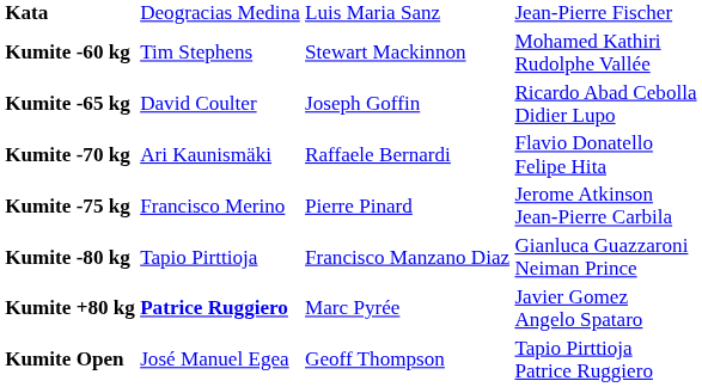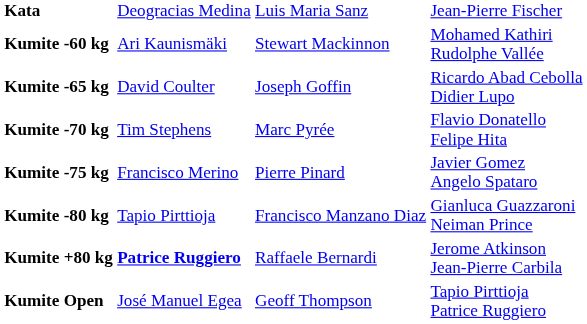Kumite -60 kg | column 2: Tim Stephens -> Ari Kaunismäki
Kumite -70 kg | column 2: Ari Kaunismäki -> Tim Stephens
Kumite -70 kg | column 3: Raffaele Bernardi -> Marc Pyrée
Kumite -75 kg | column 4: Jerome Atkinson Jean-Pierre Carbila -> Javier Gomez Angelo Spataro
Kumite +80 kg | column 3: Marc Pyrée -> Raffaele Bernardi
Kumite +80 kg | column 4: Javier Gomez Angelo Spataro -> Jerome Atkinson Jean-Pierre Carbila
